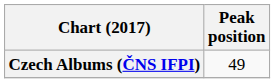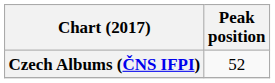Czech Albums (ČNS IFPI) | Peak position: 49 -> 52
